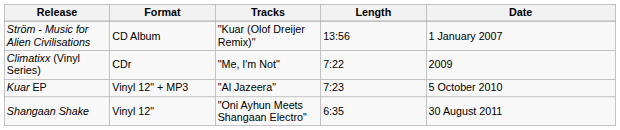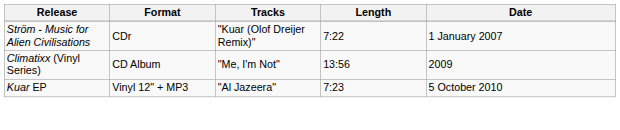Ström - Music for Alien Civilisations | Format: CD Album -> CDr
Ström - Music for Alien Civilisations | Length: 13:56 -> 7:22
Climatixx (Vinyl Series) | Format: CDr -> CD Album
Climatixx (Vinyl Series) | Length: 7:22 -> 13:56
- row: Shangaan Shake | Vinyl 12" | "Oni Ayhun Meets Shangaan Electro" | 6:35 | 30 August 2011
